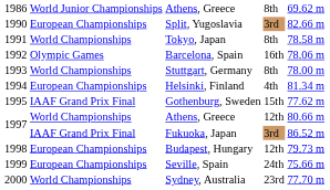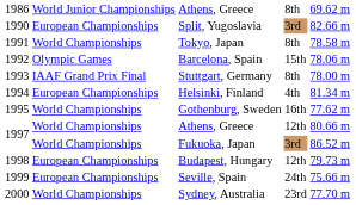Barcelona, Spain | column 4: 16th -> 15th
Stuttgart, Germany | column 2: World Championships -> IAAF Grand Prix Final
Gothenburg, Sweden | column 2: IAAF Grand Prix Final -> World Championships
Gothenburg, Sweden | column 4: 15th -> 16th
Fukuoka, Japan | column 2: IAAF Grand Prix Final -> World Championships
